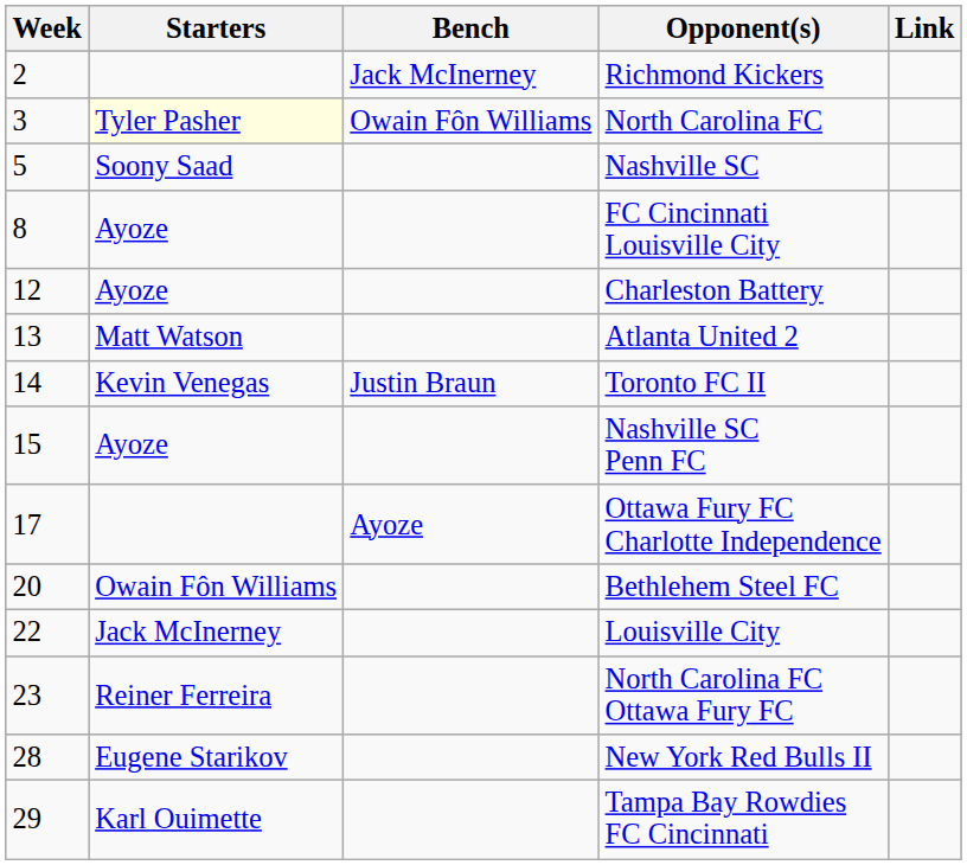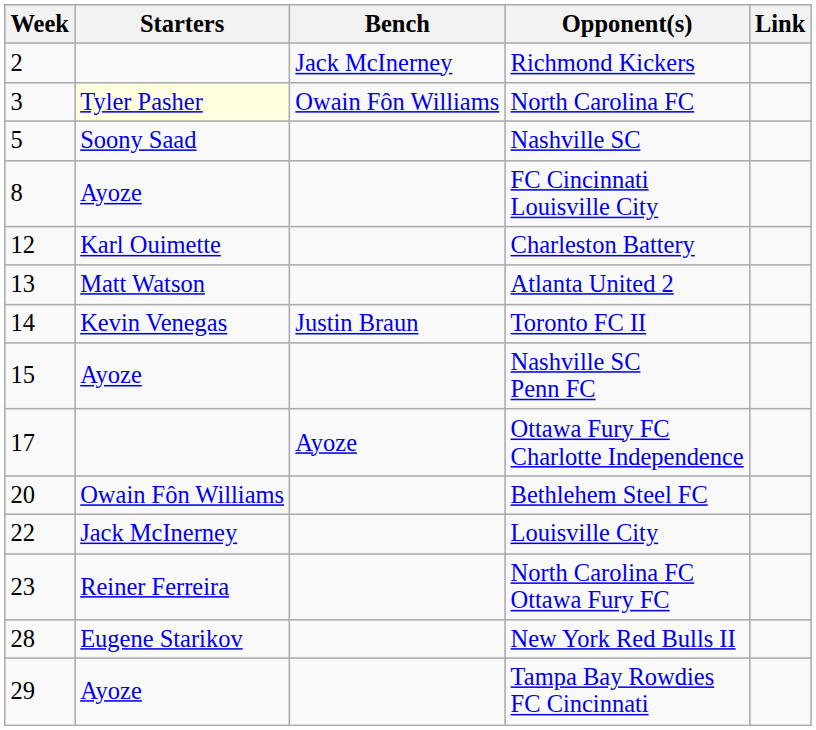Charleston Battery | Starters: Ayoze -> Karl Ouimette
Tampa Bay Rowdies FC Cincinnati | Starters: Karl Ouimette -> Ayoze
